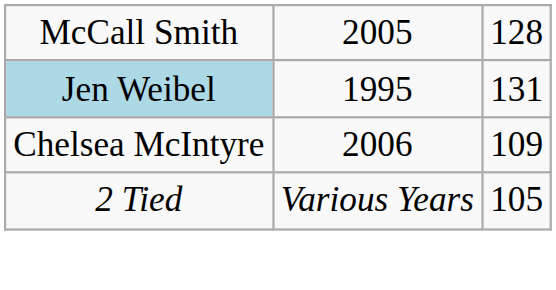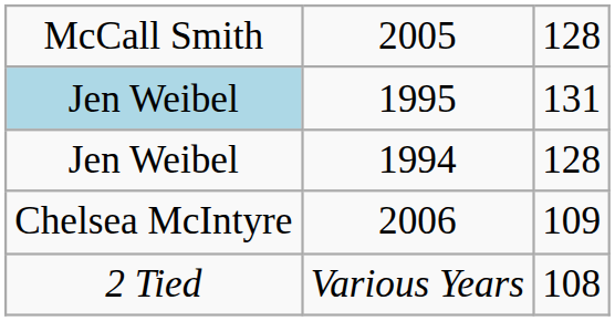+ row: Jen Weibel | 1994 | 128
Various Years | column 3: 105 -> 108
